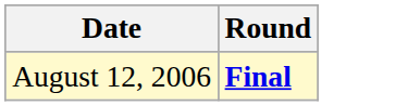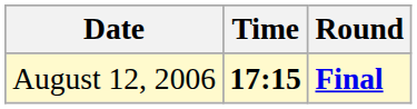+ column: Time | 17:15
